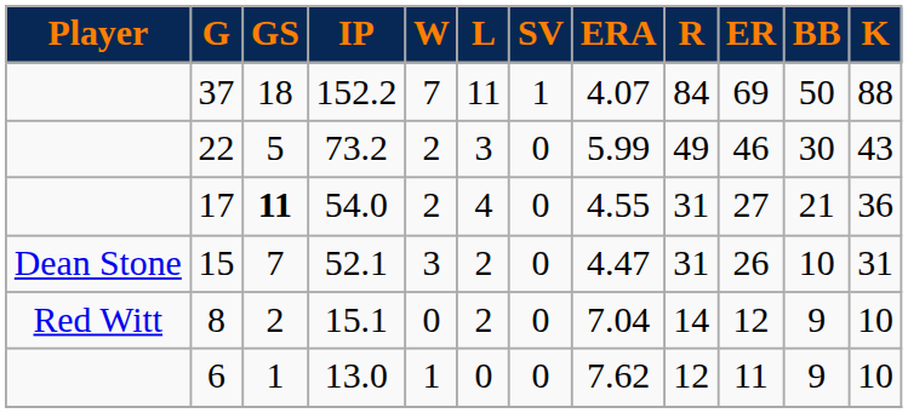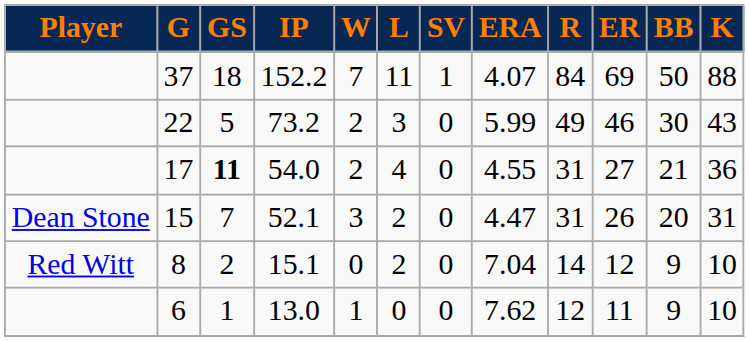15 | BB: 10 -> 20
